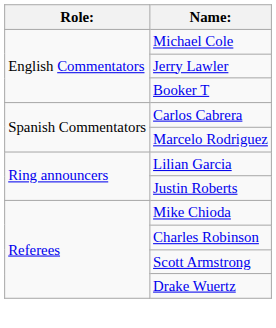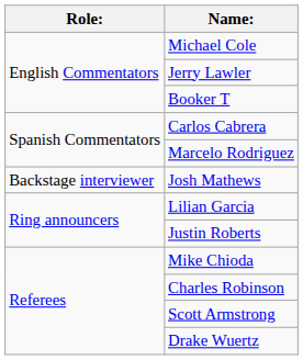+ row: Backstage interviewer | Josh Mathews
